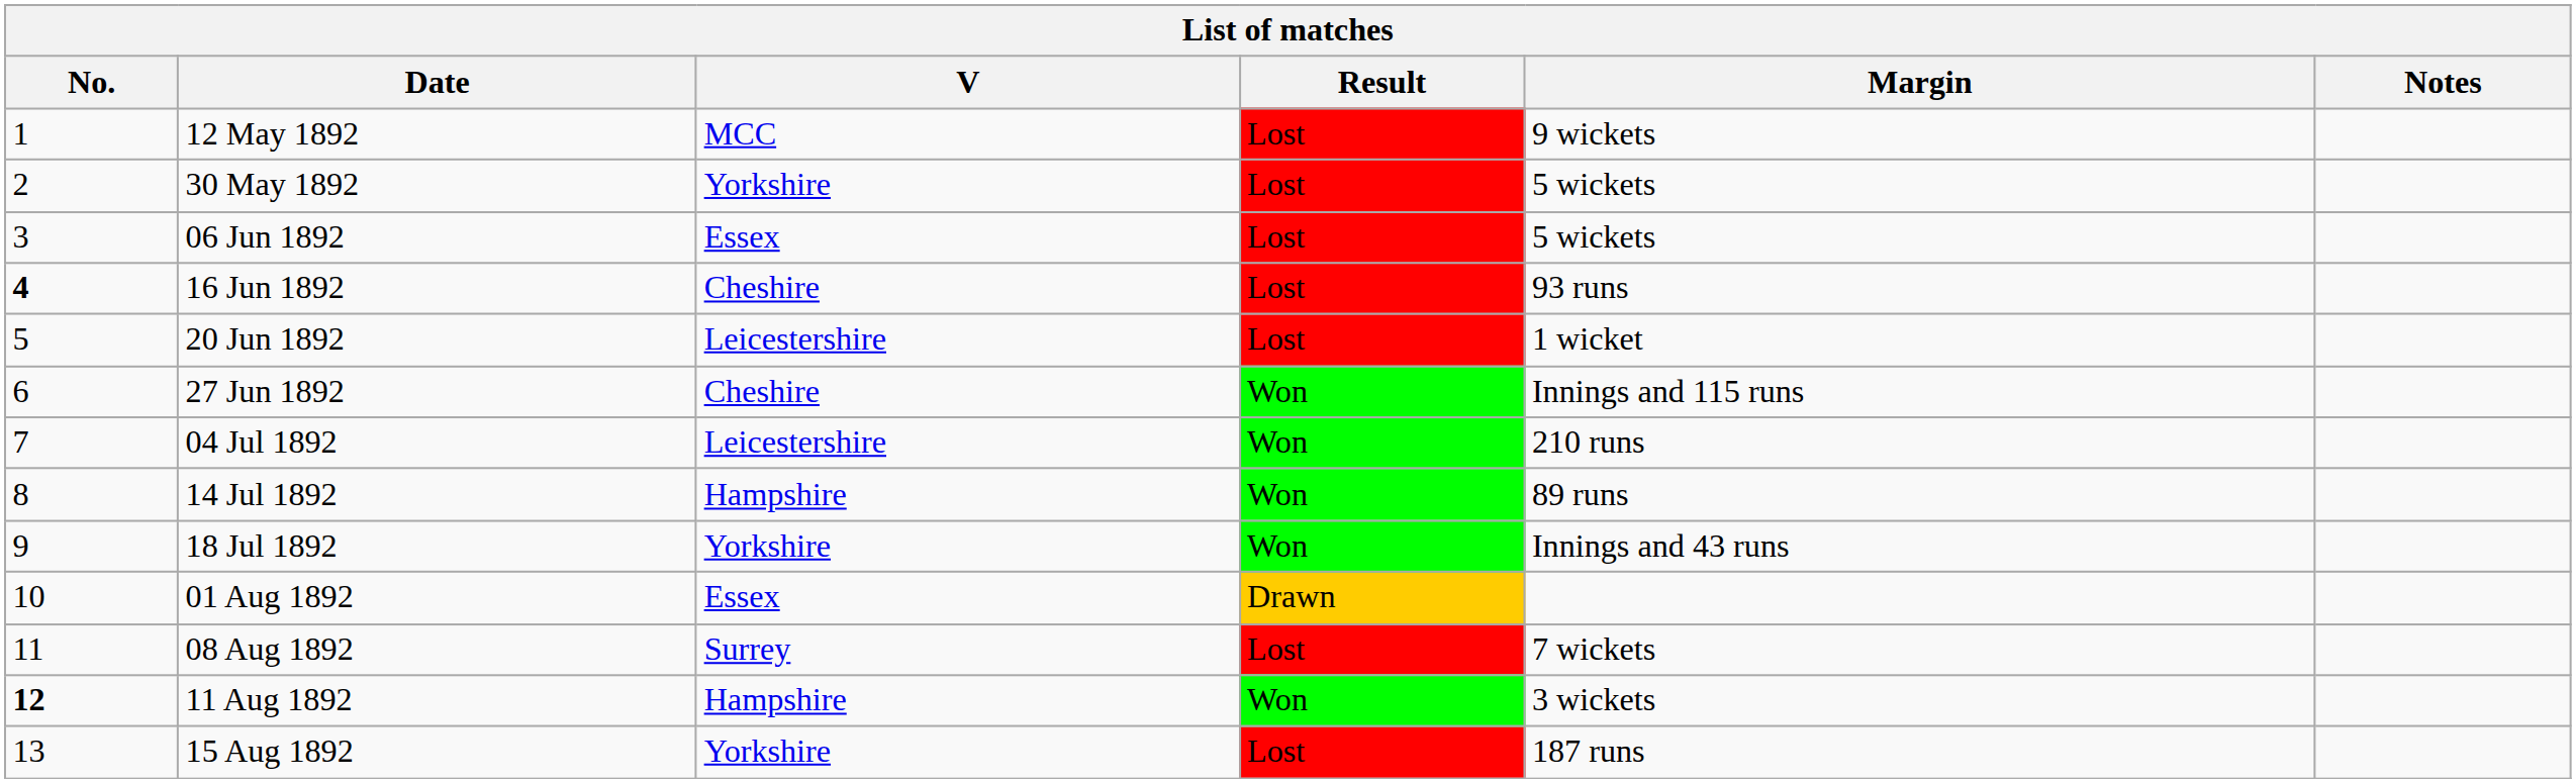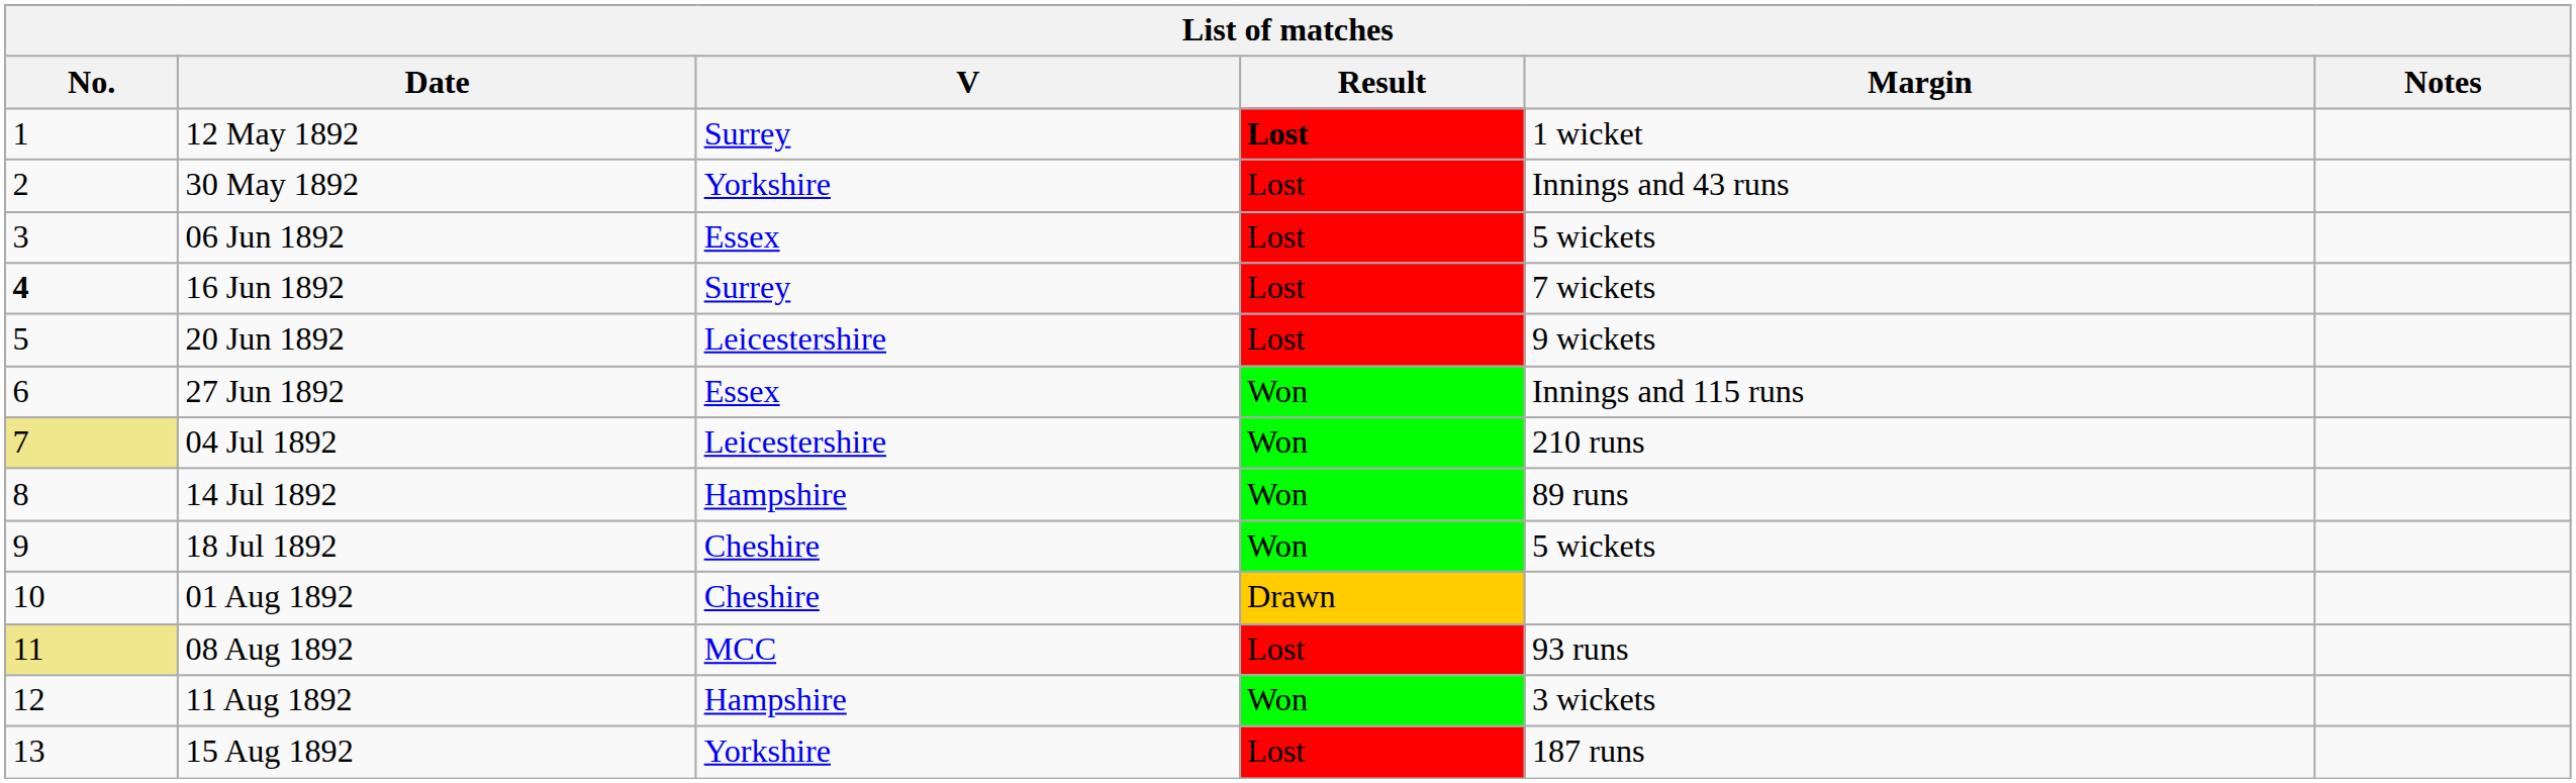12 May 1892 | V: MCC -> Surrey
12 May 1892 | Result: normal -> bold
12 May 1892 | Margin: 9 wickets -> 1 wicket
30 May 1892 | Margin: 5 wickets -> Innings and 43 runs
16 Jun 1892 | V: Cheshire -> Surrey
16 Jun 1892 | Margin: 93 runs -> 7 wickets
20 Jun 1892 | Margin: 1 wicket -> 9 wickets
27 Jun 1892 | V: Cheshire -> Essex
04 Jul 1892 | No.: no background -> khaki background
18 Jul 1892 | V: Yorkshire -> Cheshire
18 Jul 1892 | Margin: Innings and 43 runs -> 5 wickets
01 Aug 1892 | V: Essex -> Cheshire
08 Aug 1892 | No.: no background -> khaki background
08 Aug 1892 | V: Surrey -> MCC
08 Aug 1892 | Margin: 7 wickets -> 93 runs
11 Aug 1892 | No.: bold -> normal
